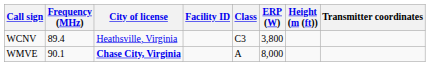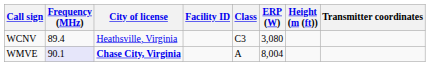WCNV | ERP (W): 3,800 -> 3,080
WMVE | Frequency (MHz): no background -> lavender background
WMVE | ERP (W): 8,000 -> 8,004
